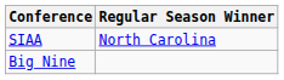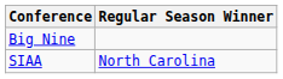rows swapped: Big Nine <-> SIAA
